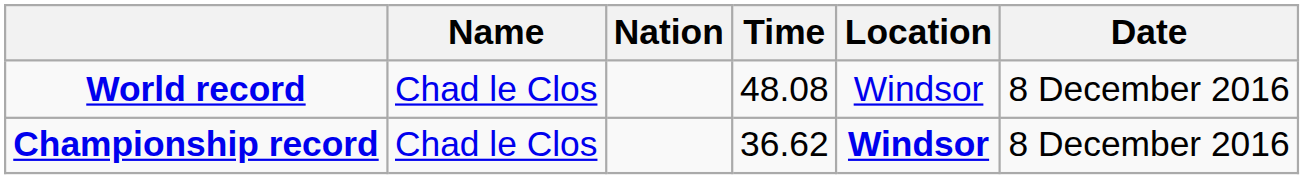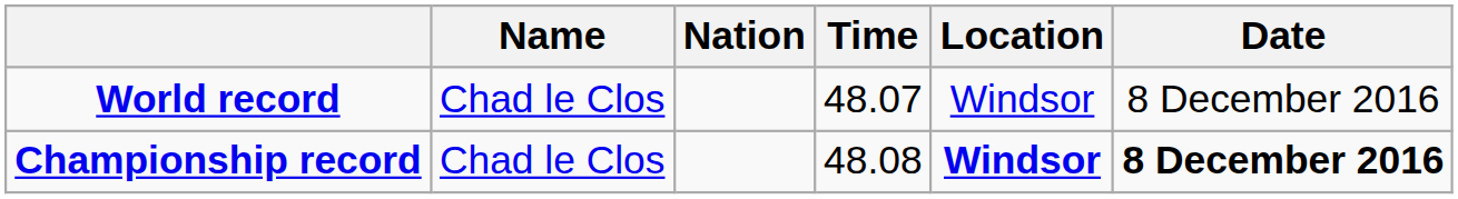World record | Time: 48.08 -> 48.07
Championship record | Time: 36.62 -> 48.08
Championship record | Date: normal -> bold
